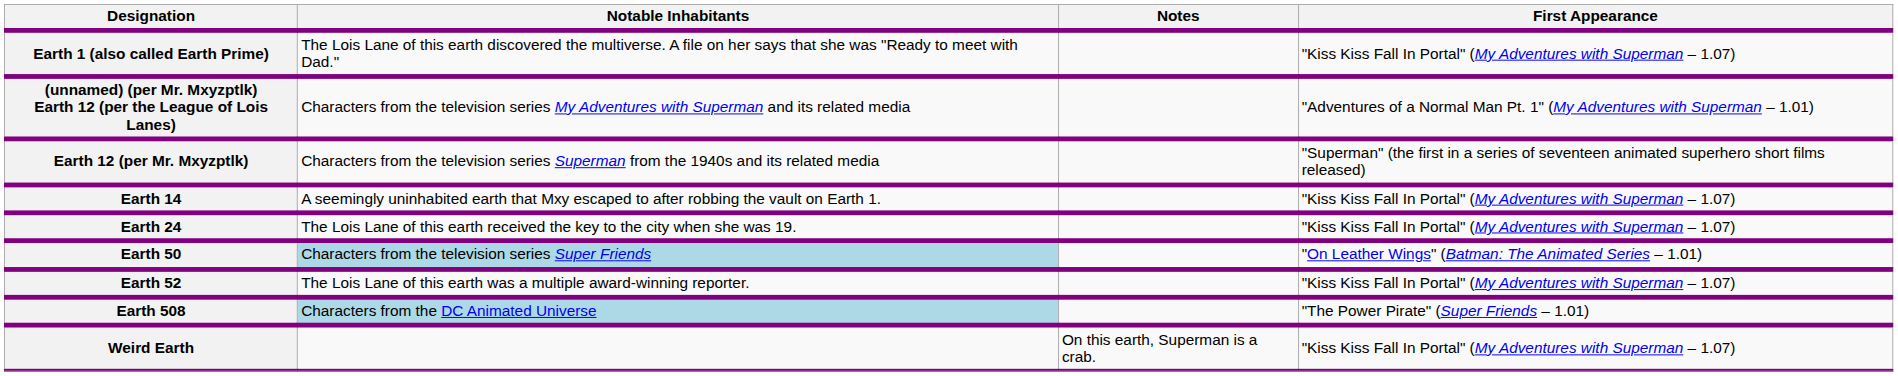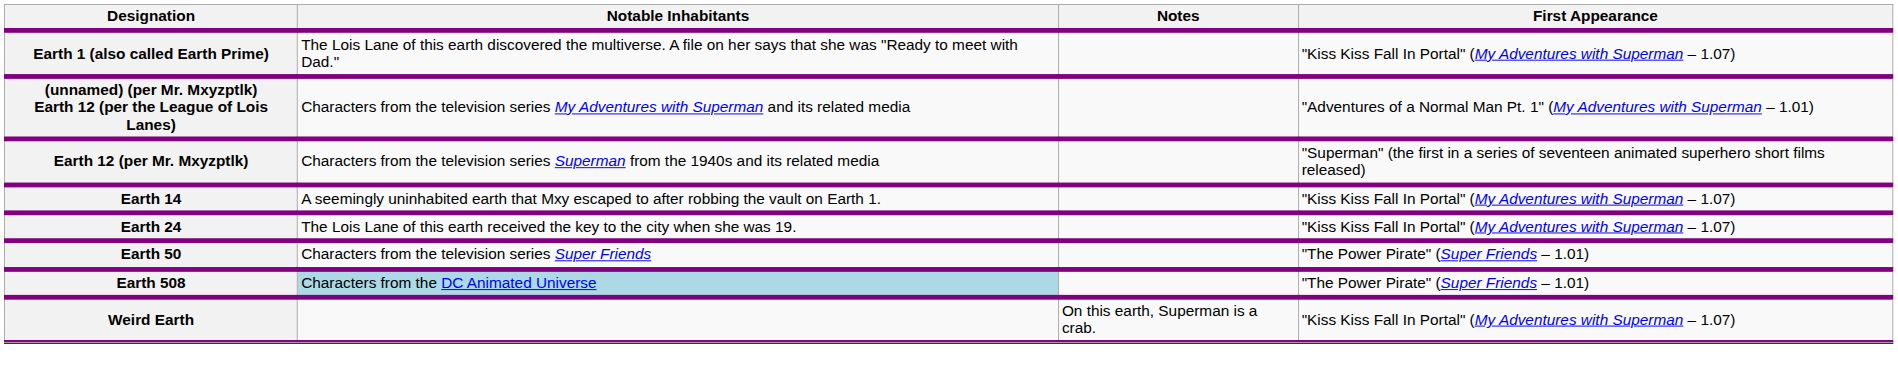Earth 50 | Notable Inhabitants: lightblue background -> no background
Earth 50 | First Appearance: "On Leather Wings" (Batman: The Animated Series – 1.01) -> "The Power Pirate" (Super Friends – 1.01)
- row: Earth 52 | The Lois Lane of this earth was a multiple award-winning reporter. | "Kiss Kiss Fall In Portal" (My Adventures with Superman – 1.07)
